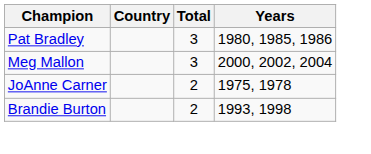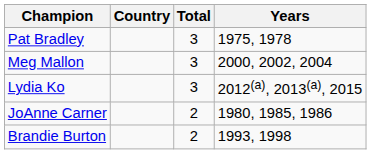Pat Bradley | Years: 1980, 1985, 1986 -> 1975, 1978
+ row: Lydia Ko | 3 | 2012(a), 2013(a), 2015
JoAnne Carner | Years: 1975, 1978 -> 1980, 1985, 1986
